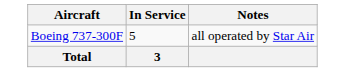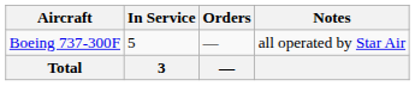+ column: Orders | — | —
